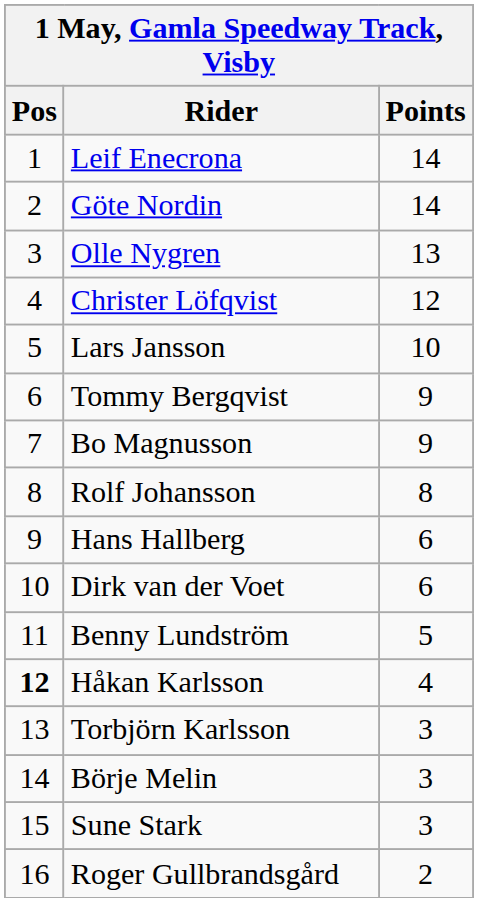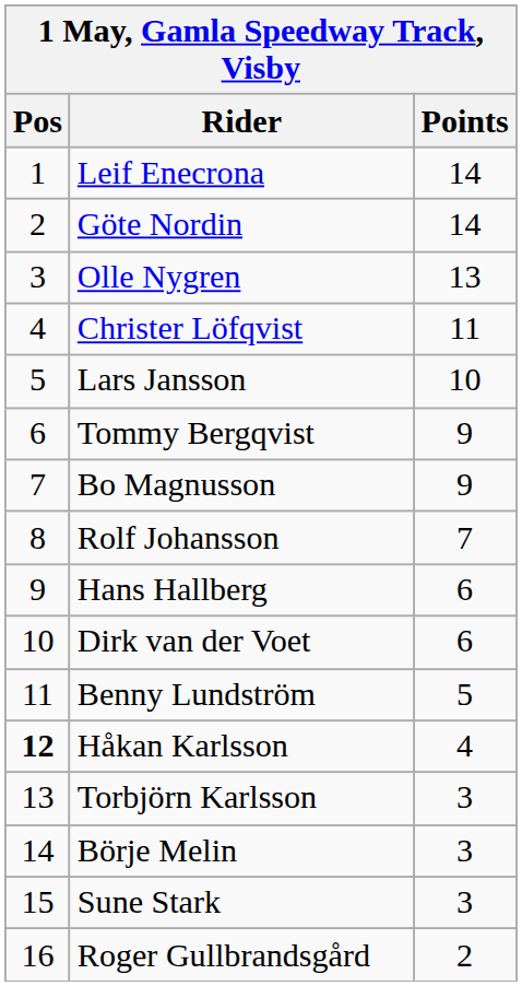Christer Löfqvist | Points: 12 -> 11
Rolf Johansson | Points: 8 -> 7
